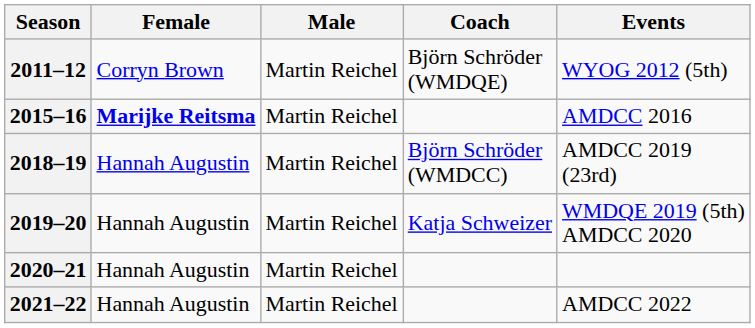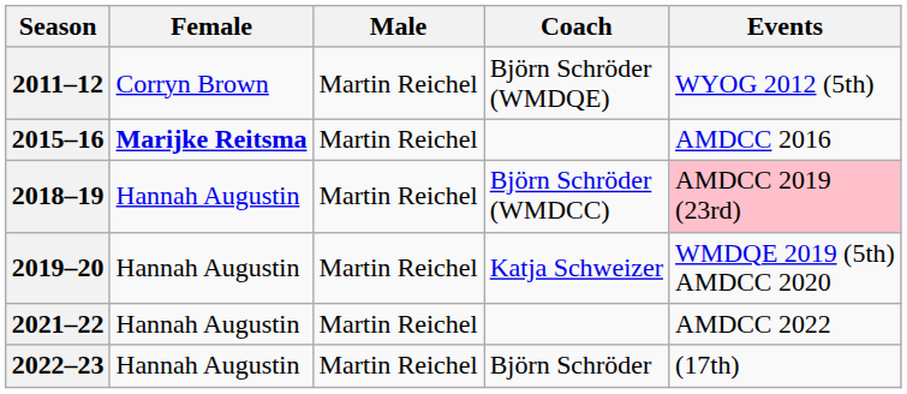2018–19 | Events: no background -> pink background
- row: 2020–21 | Hannah Augustin | Martin Reichel
+ row: 2022–23 | Hannah Augustin | Martin Reichel | Björn Schröder | (17th)
